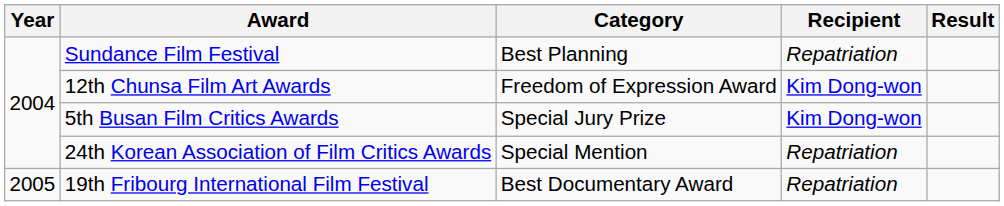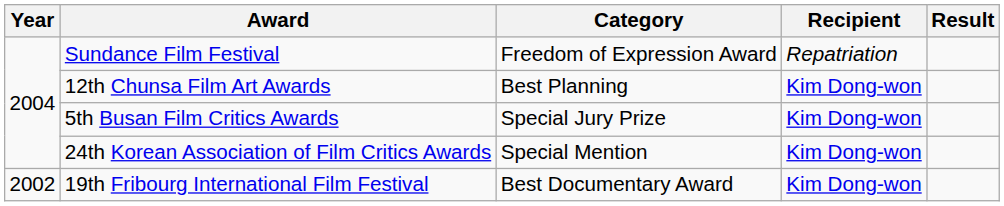Sundance Film Festival | Category: Best Planning -> Freedom of Expression Award
12th Chunsa Film Art Awards | Category: Freedom of Expression Award -> Best Planning
24th Korean Association of Film Critics Awards | Recipient: Repatriation -> Kim Dong-won
19th Fribourg International Film Festival | Year: 2005 -> 2002
19th Fribourg International Film Festival | Recipient: Repatriation -> Kim Dong-won
